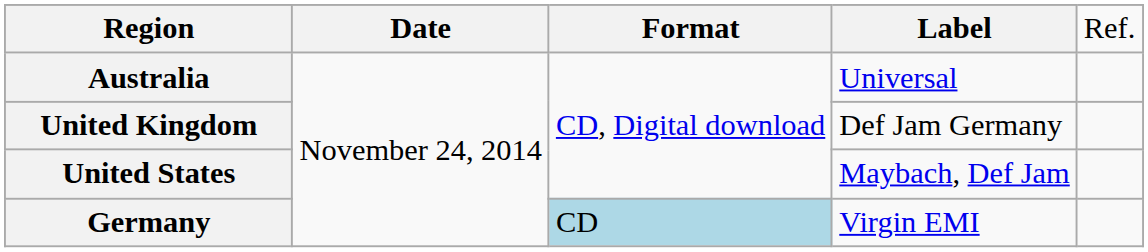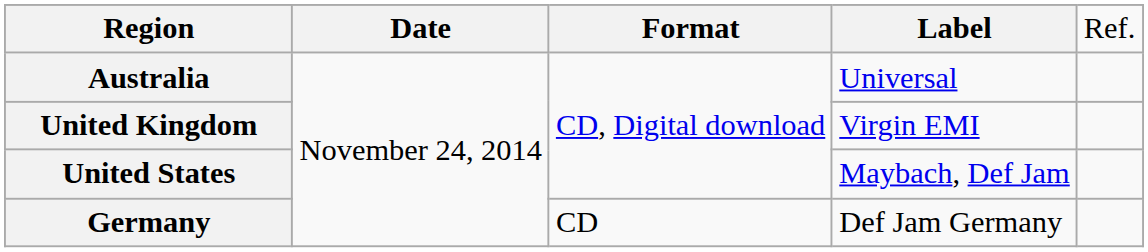United Kingdom | column 4: Def Jam Germany -> Virgin EMI
Germany | column 3: lightblue background -> no background
Germany | column 4: Virgin EMI -> Def Jam Germany
